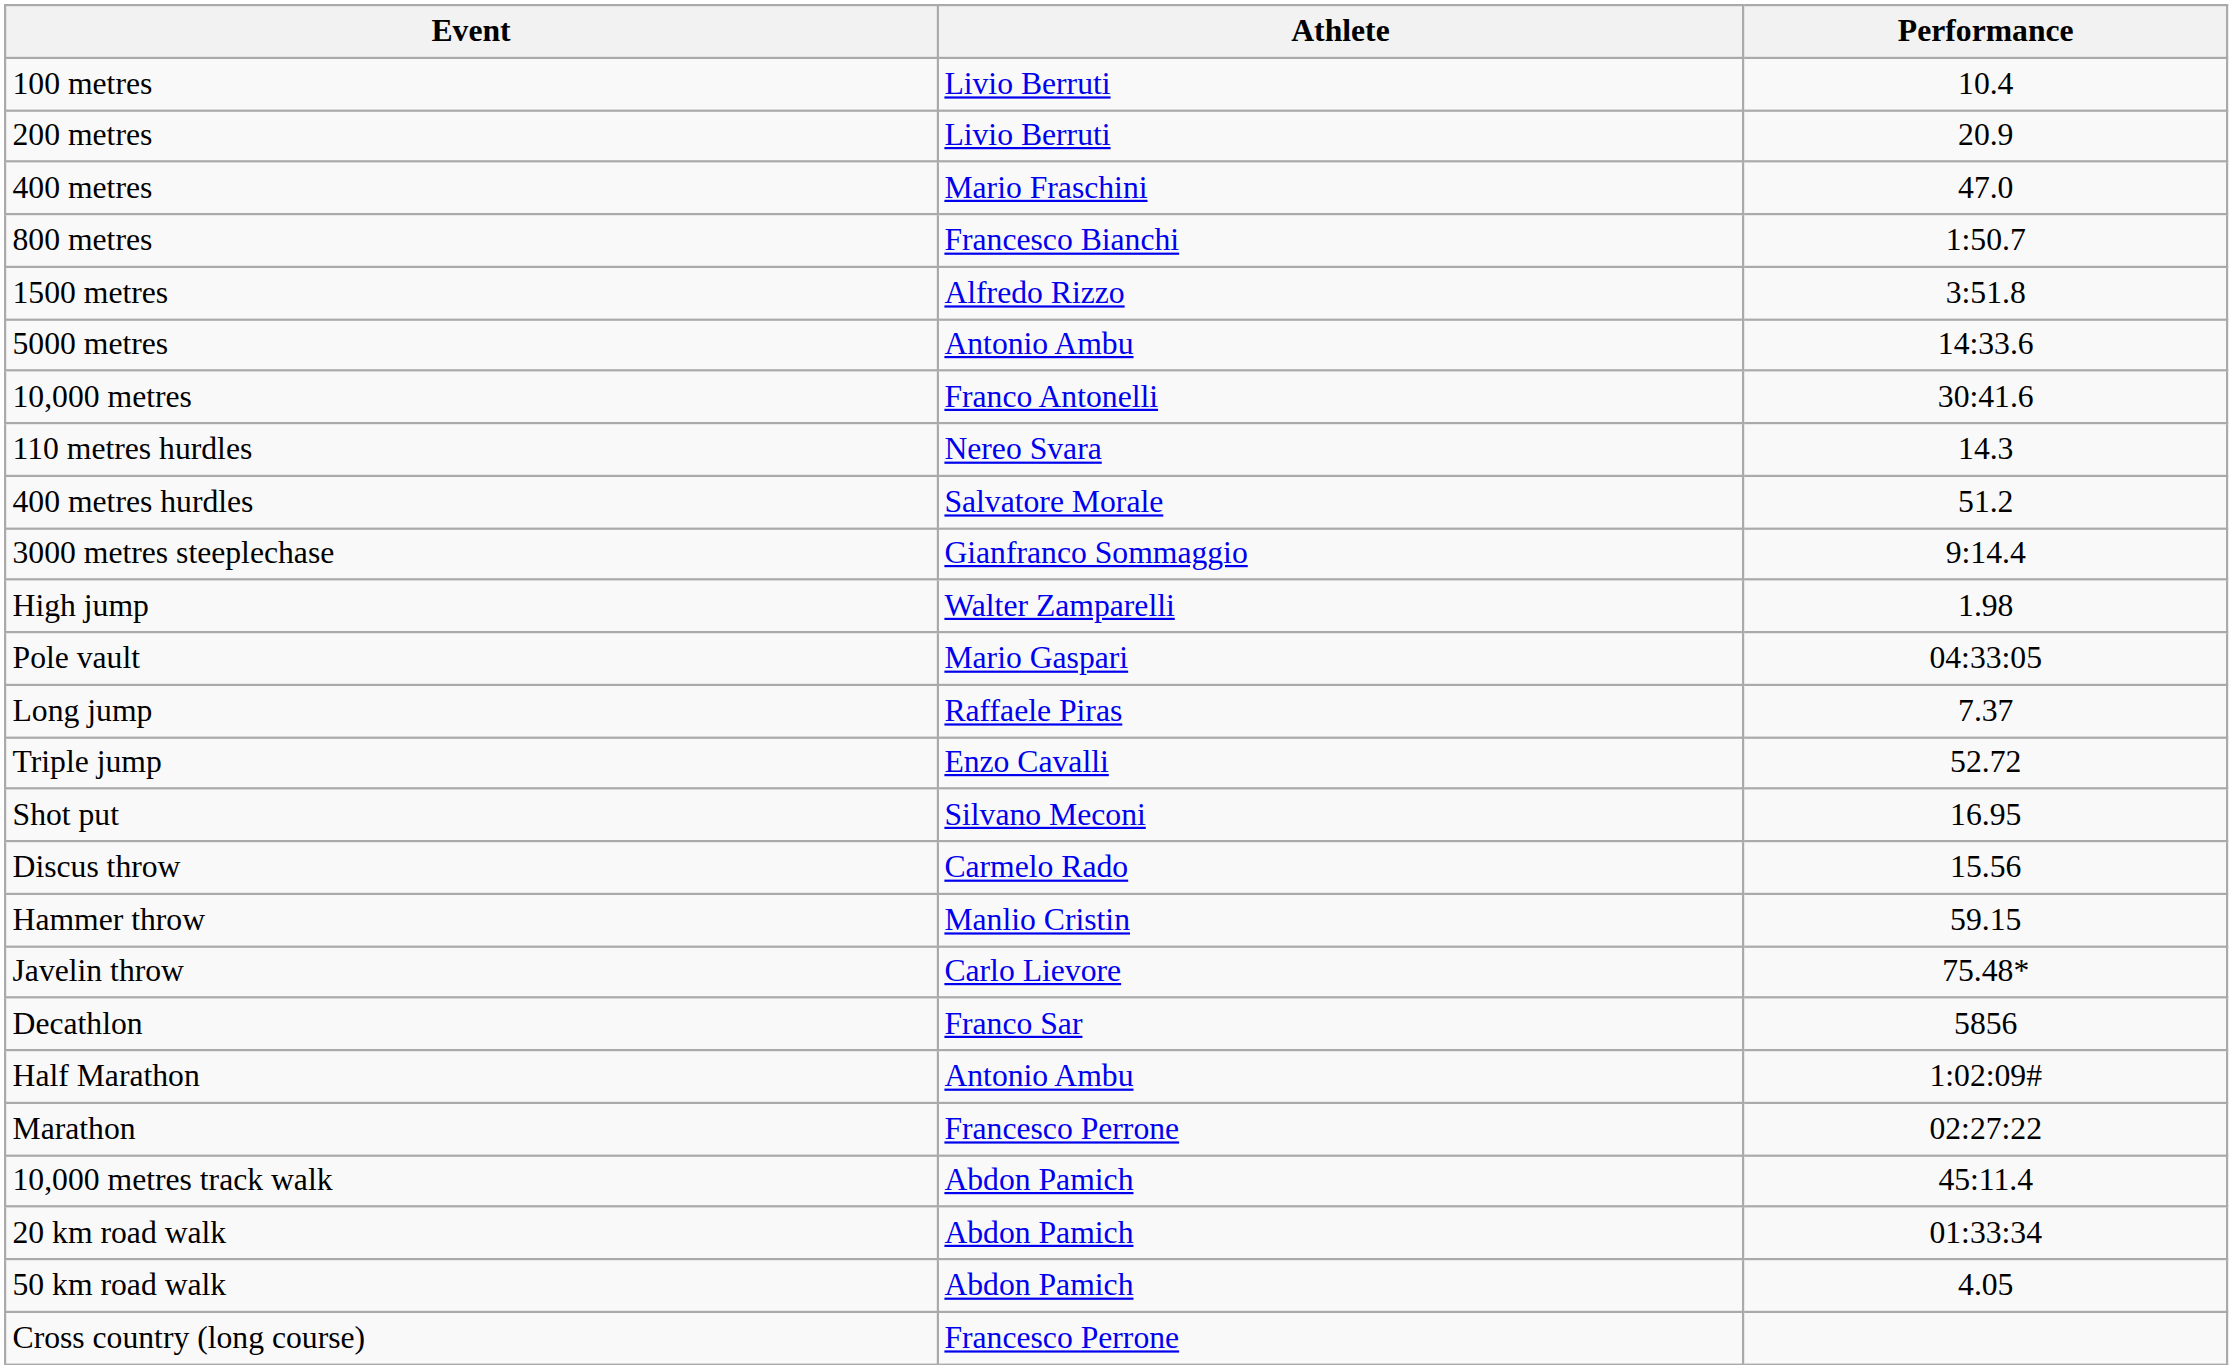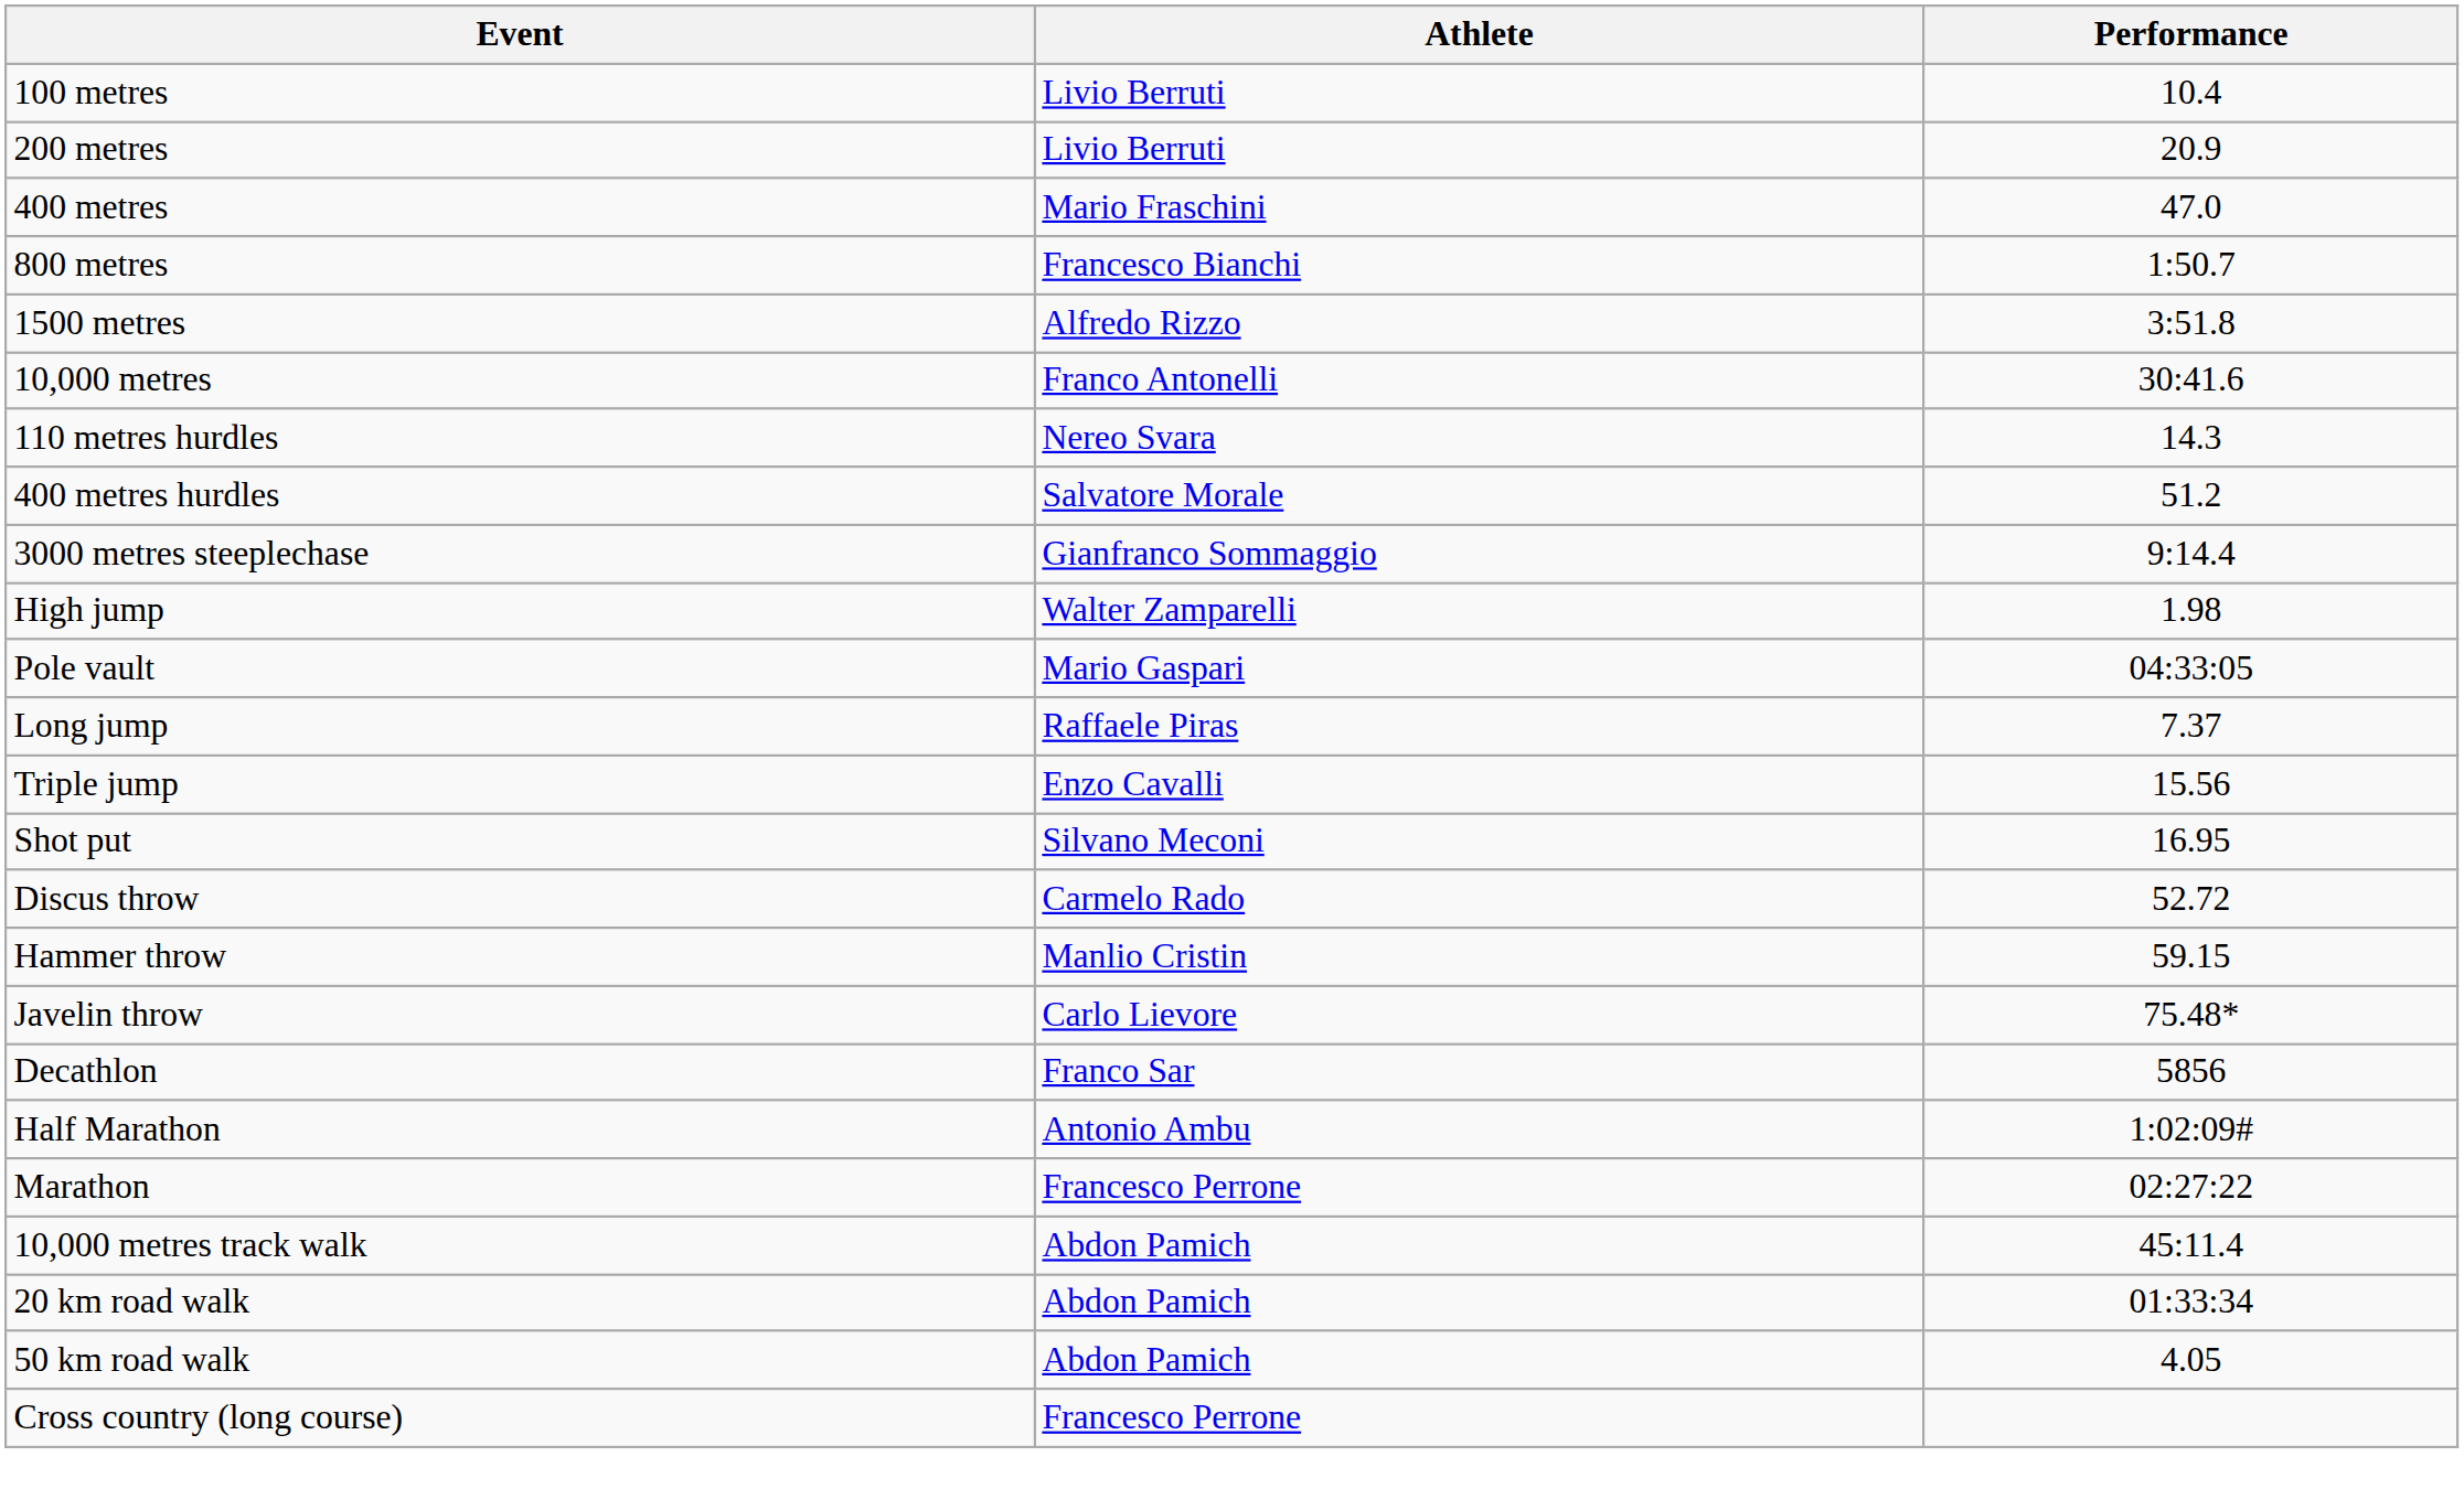- row: 5000 metres | Antonio Ambu | 14:33.6
Triple jump | Performance: 52.72 -> 15.56
Discus throw | Performance: 15.56 -> 52.72
